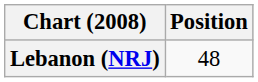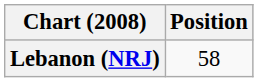Lebanon (NRJ) | Position: 48 -> 58
